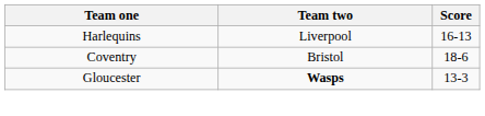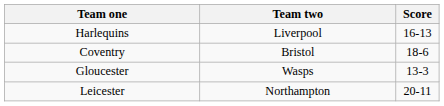Gloucester | Team two: bold -> normal
+ row: Leicester | Northampton | 20-11
